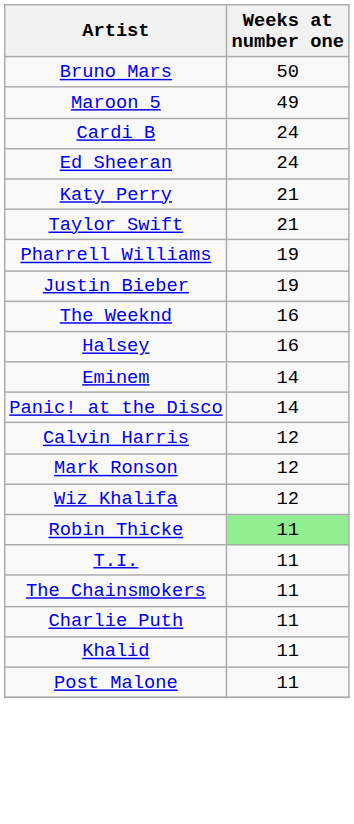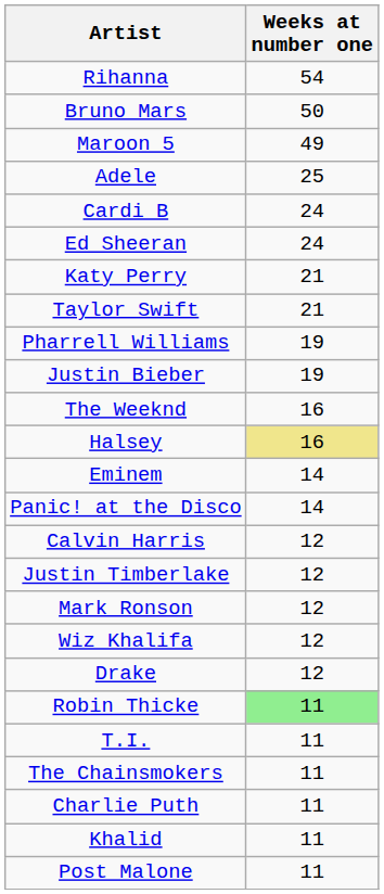+ row: Rihanna | 54
+ row: Adele | 25
Halsey | Weeks at number one: no background -> khaki background
+ row: Justin Timberlake | 12
+ row: Drake | 12
